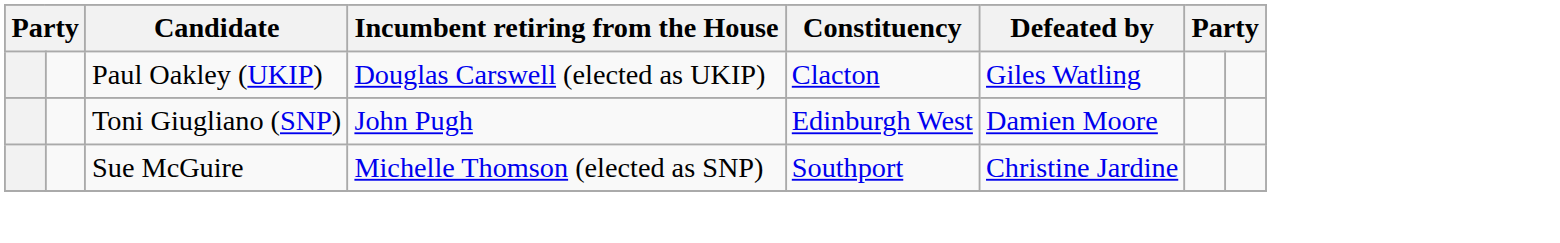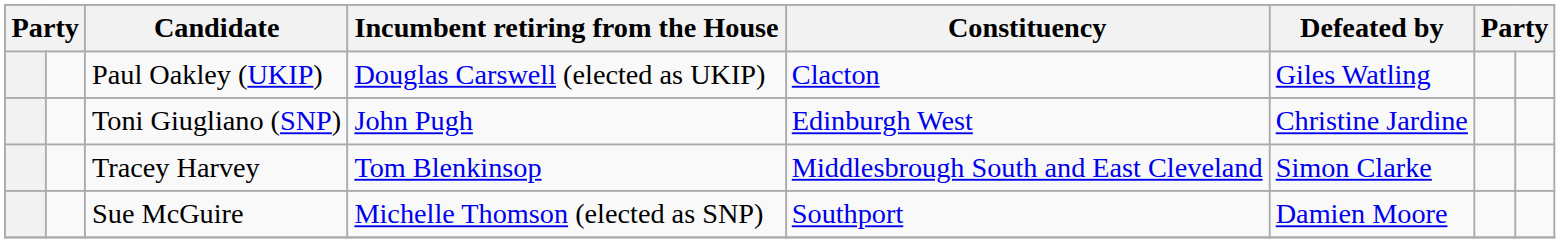Toni Giugliano (SNP) | Defeated by: Damien Moore -> Christine Jardine
+ row: Tracey Harvey | Tom Blenkinsop | Middlesbrough South and East Cleveland | Simon Clarke
Sue McGuire | Defeated by: Christine Jardine -> Damien Moore
